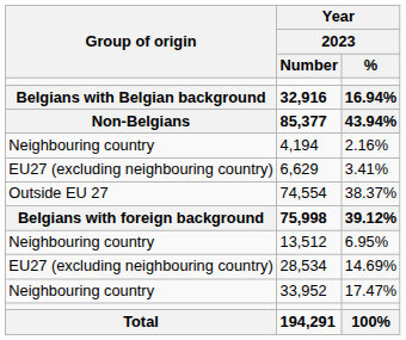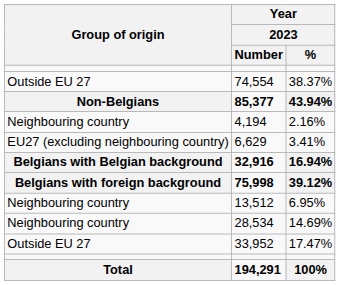rows swapped: 32,916 <-> 74,554
28,534 | Group of origin: EU27 (excluding neighbouring country) -> Neighbouring country
33,952 | Group of origin: Neighbouring country -> Outside EU 27
